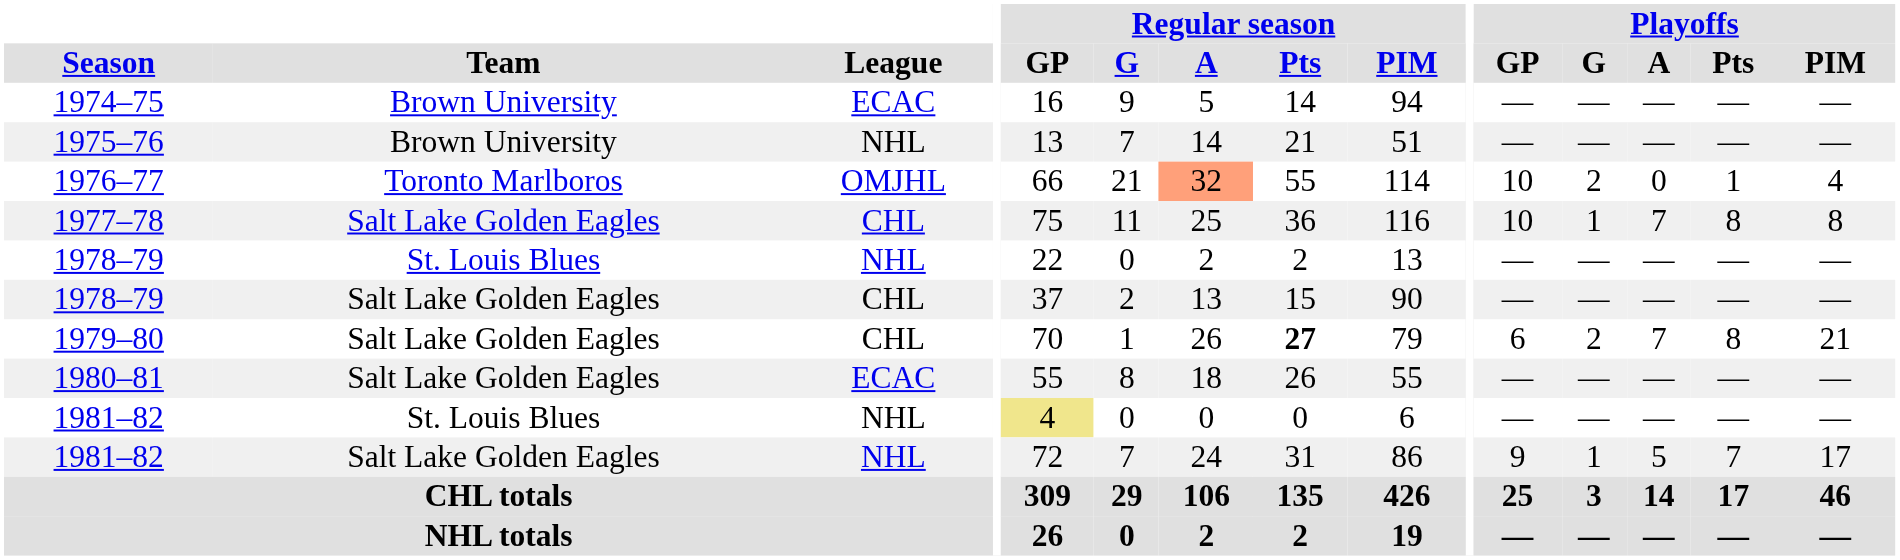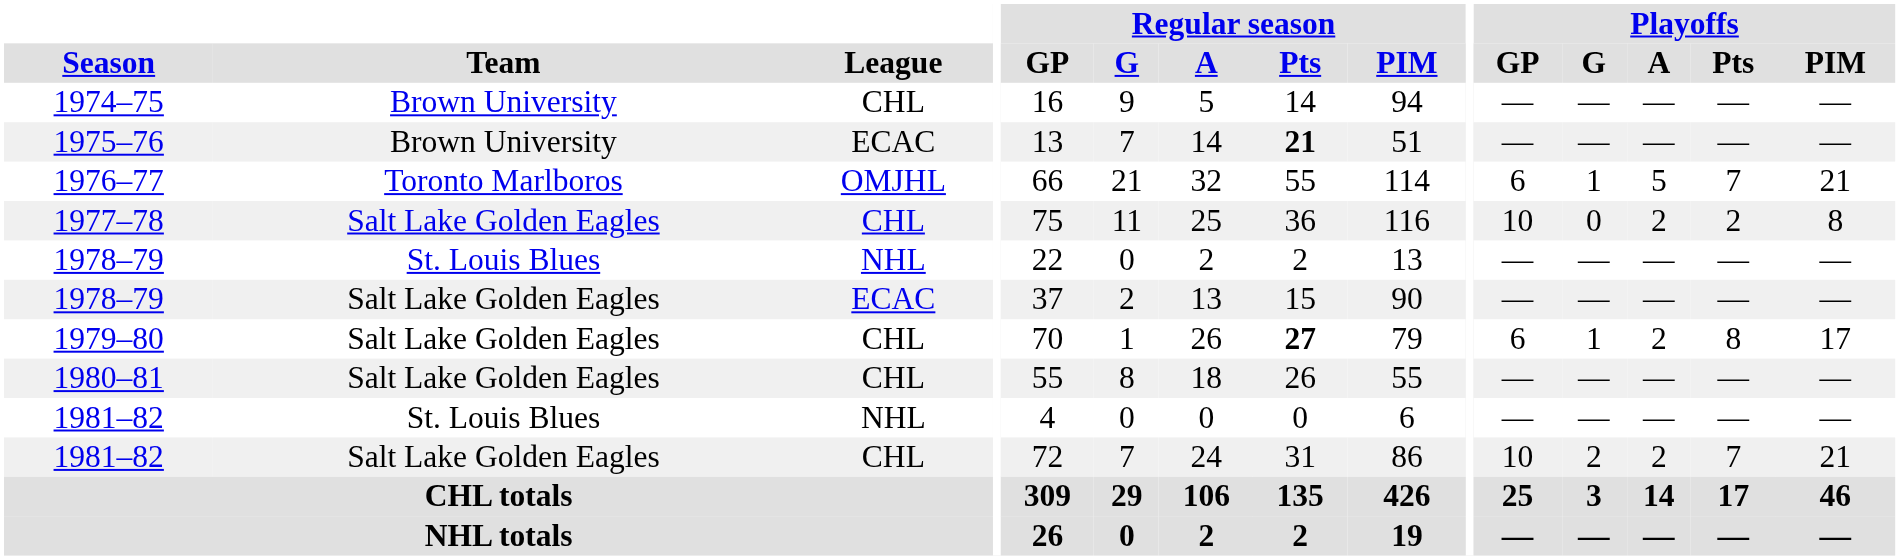1974–75 | League: ECAC -> CHL
1975–76 | League: NHL -> ECAC
1975–76 | Regular season / Pts: normal -> bold
1976–77 | Regular season / A: lightsalmon background -> no background
1976–77 | Playoffs / GP: 10 -> 6
1976–77 | Playoffs / G: 2 -> 1
1976–77 | Playoffs / A: 0 -> 5
1976–77 | Playoffs / Pts: 1 -> 7
1976–77 | Playoffs / PIM: 4 -> 21
1977–78 | Playoffs / G: 1 -> 0
1977–78 | Playoffs / A: 7 -> 2
1977–78 | Playoffs / Pts: 8 -> 2
1978–79 / Salt Lake Golden Eagles | League: CHL -> ECAC
1979–80 | Playoffs / G: 2 -> 1
1979–80 | Playoffs / A: 7 -> 2
1979–80 | Playoffs / PIM: 21 -> 17
1980–81 | League: ECAC -> CHL
1981–82 / St. Louis Blues | Regular season / GP: khaki background -> no background
1981–82 / Salt Lake Golden Eagles | League: NHL -> CHL
1981–82 / Salt Lake Golden Eagles | Playoffs / GP: 9 -> 10
1981–82 / Salt Lake Golden Eagles | Playoffs / G: 1 -> 2
1981–82 / Salt Lake Golden Eagles | Playoffs / A: 5 -> 2
1981–82 / Salt Lake Golden Eagles | Playoffs / PIM: 17 -> 21
